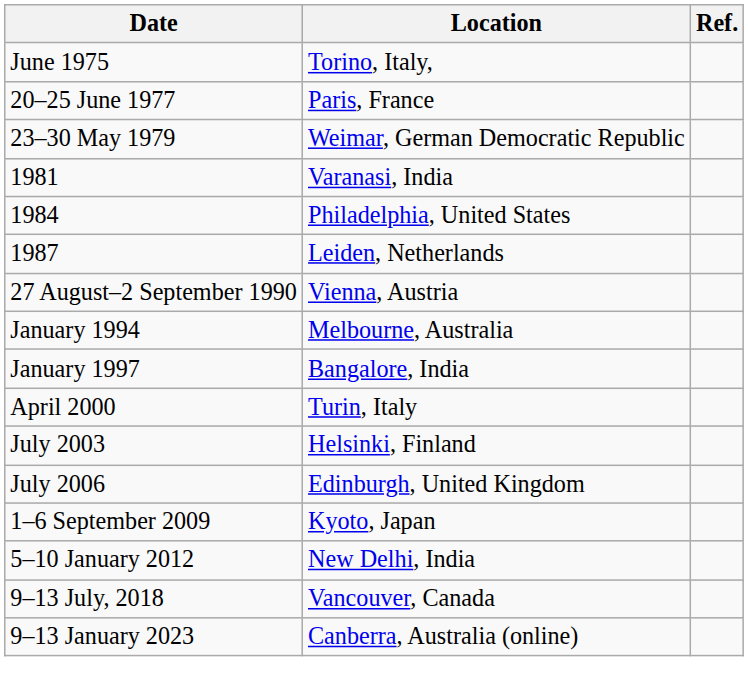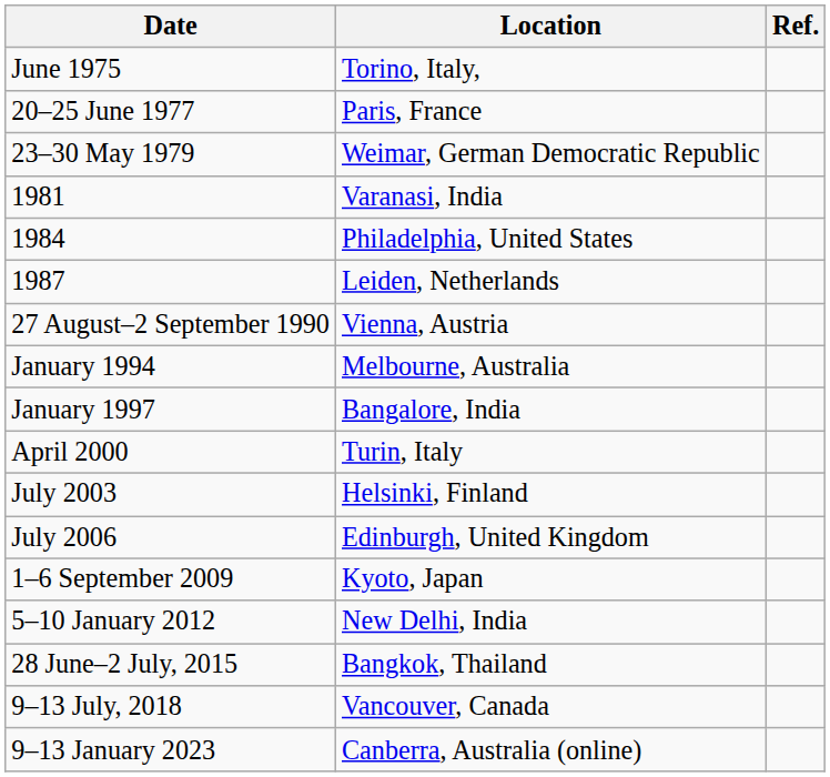+ row: 28 June–2 July, 2015 | Bangkok, Thailand
